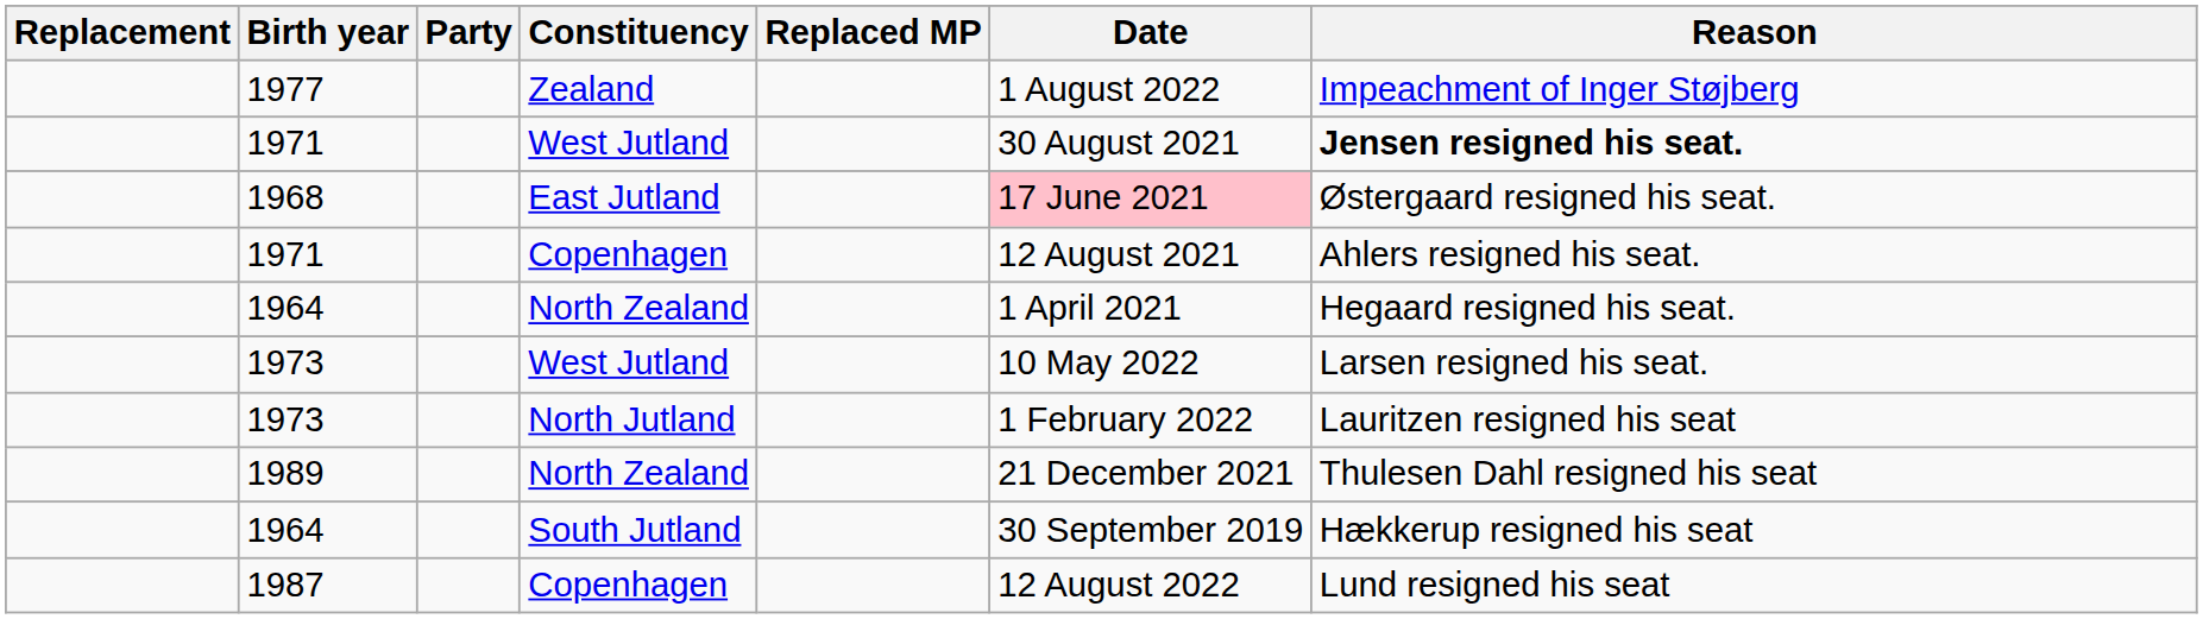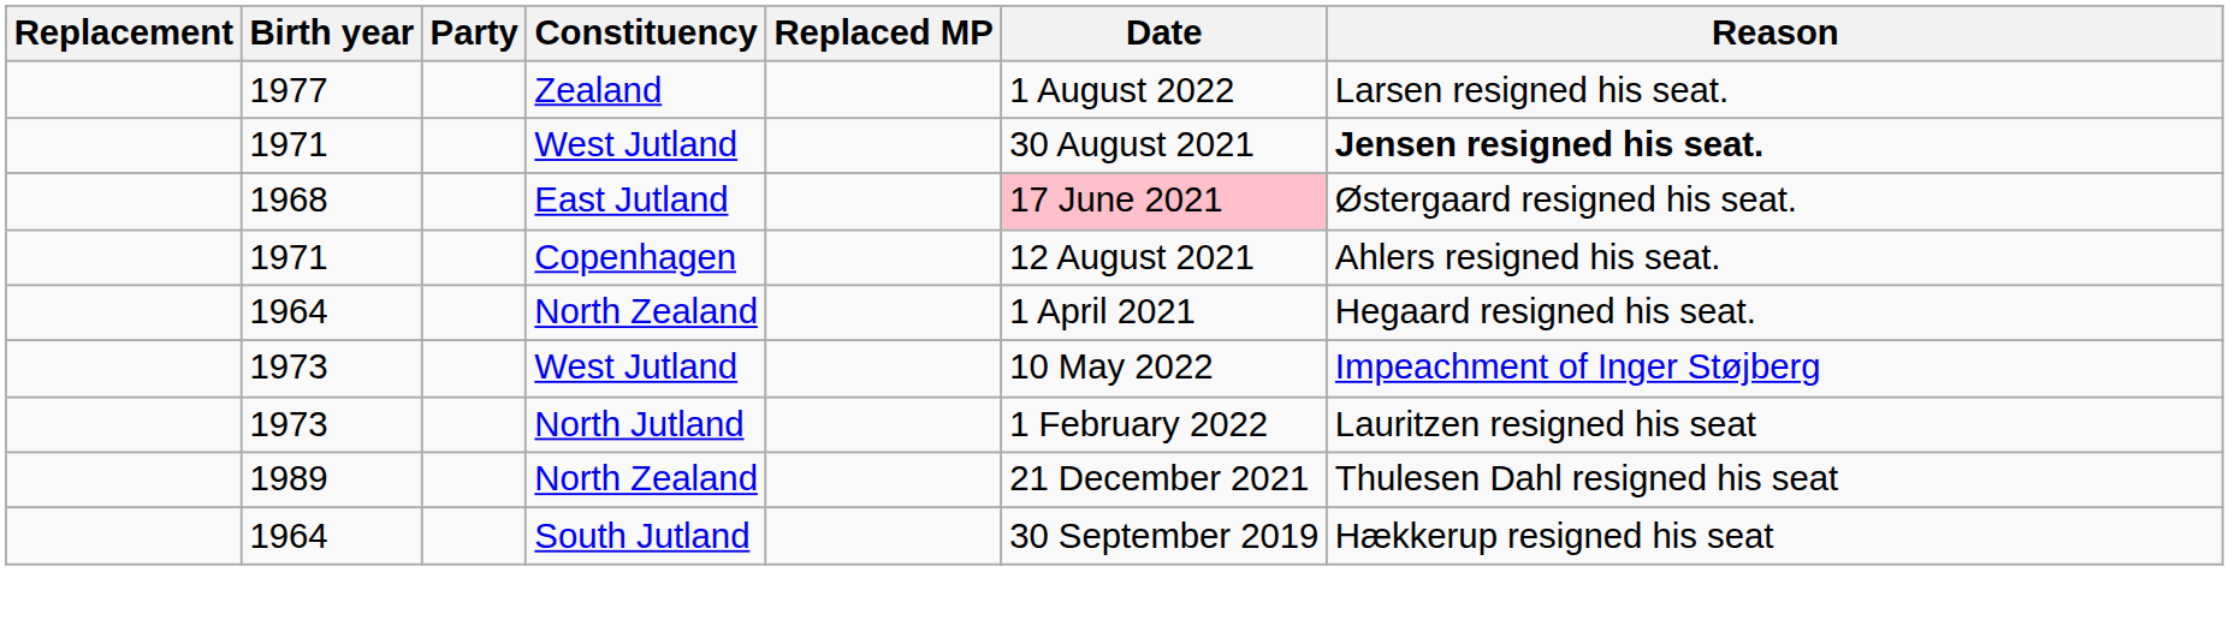1977 | Reason: Impeachment of Inger Støjberg -> Larsen resigned his seat.
1973 / West Jutland | Reason: Larsen resigned his seat. -> Impeachment of Inger Støjberg
- row: 1987 | Copenhagen | 12 August 2022 | Lund resigned his seat
